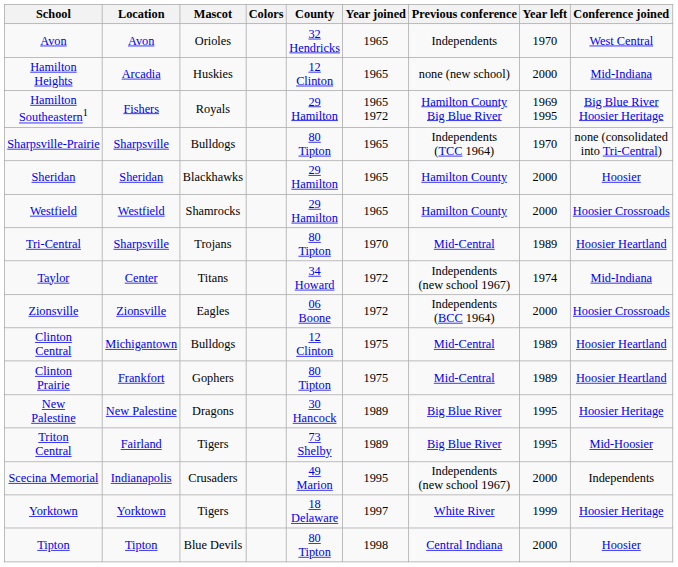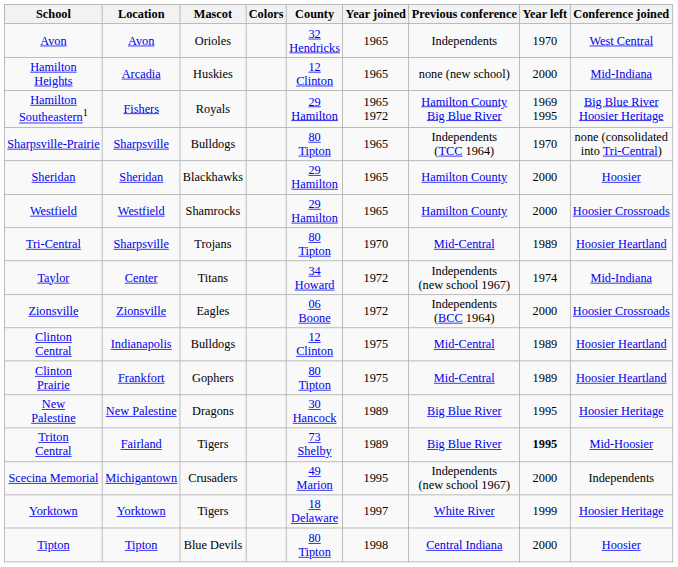Clinton Central | Location: Michigantown -> Indianapolis
Triton Central | Year left: normal -> bold
Scecina Memorial | Location: Indianapolis -> Michigantown
